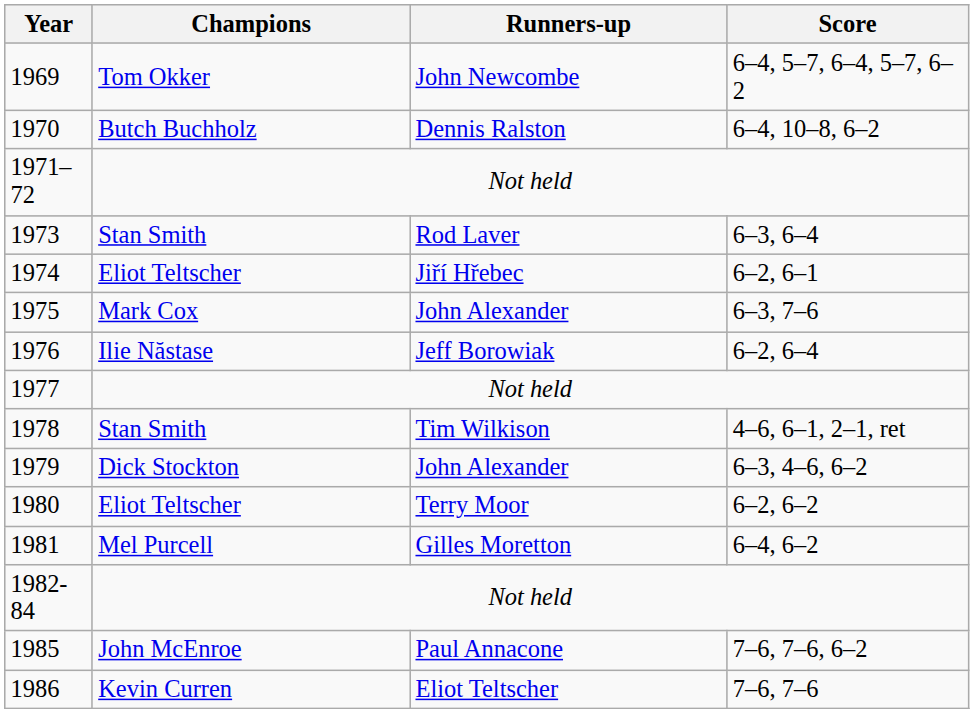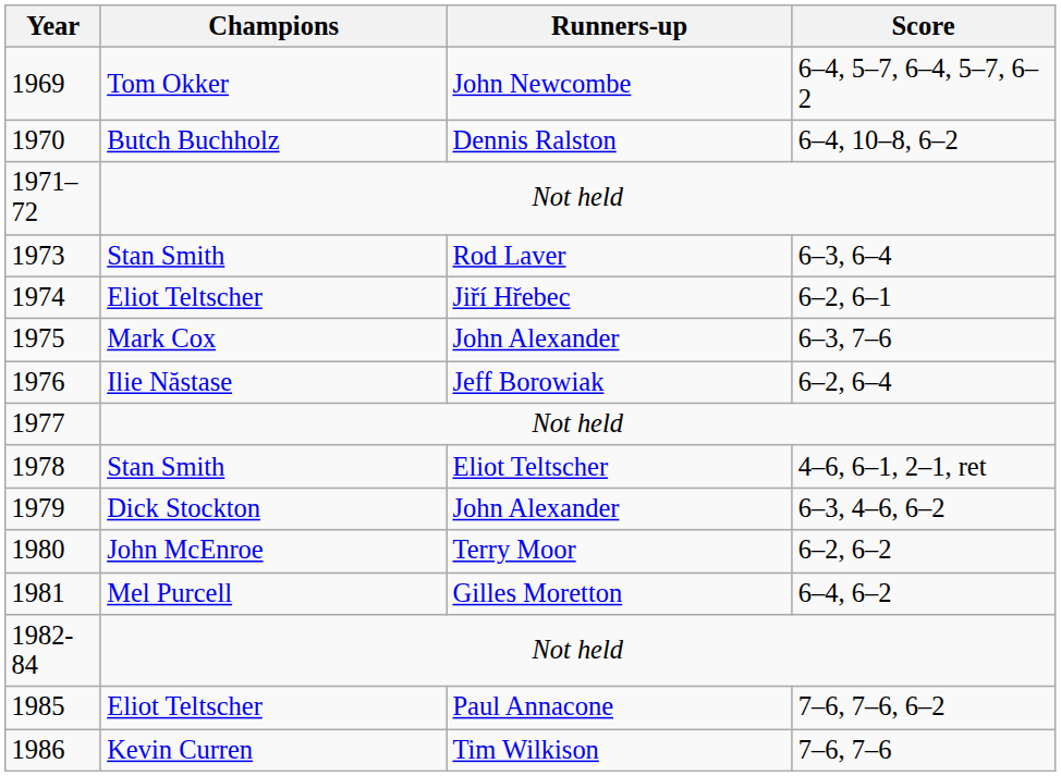1978 | Runners-up: Tim Wilkison -> Eliot Teltscher
1980 | Champions: Eliot Teltscher -> John McEnroe
1985 | Champions: John McEnroe -> Eliot Teltscher
1986 | Runners-up: Eliot Teltscher -> Tim Wilkison
